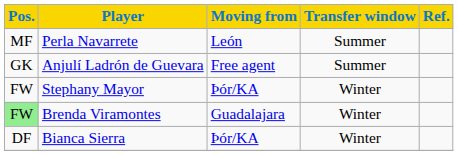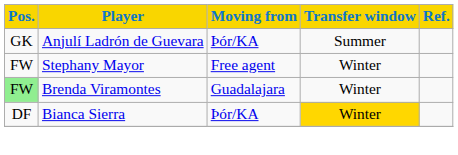- row: MF | Perla Navarrete | León | Summer
Anjulí Ladrón de Guevara | Moving from: Free agent -> Þór/KA
Stephany Mayor | Moving from: Þór/KA -> Free agent
Bianca Sierra | Transfer window: no background -> gold background
